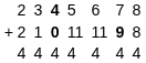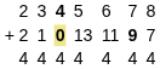2 / 1 | column 6: no background -> khaki background
2 / 1 | column 8: 11 -> 13
2 / 1 | column 14: 8 -> 7
